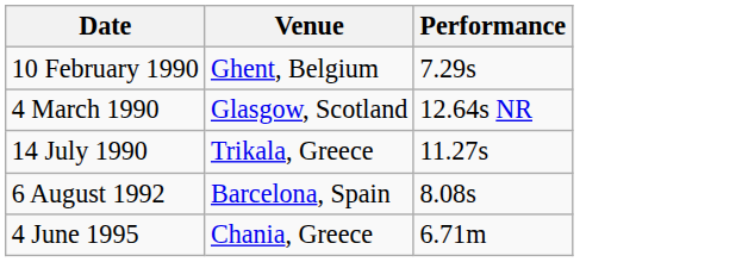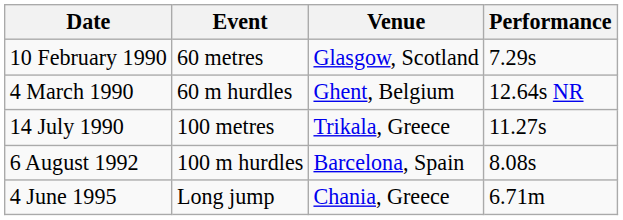+ column: Event | 60 metres | 60 m hurdles | 100 metres | 100 m hurdles | Long jump
10 February 1990 | Venue: Ghent, Belgium -> Glasgow, Scotland
4 March 1990 | Venue: Glasgow, Scotland -> Ghent, Belgium
